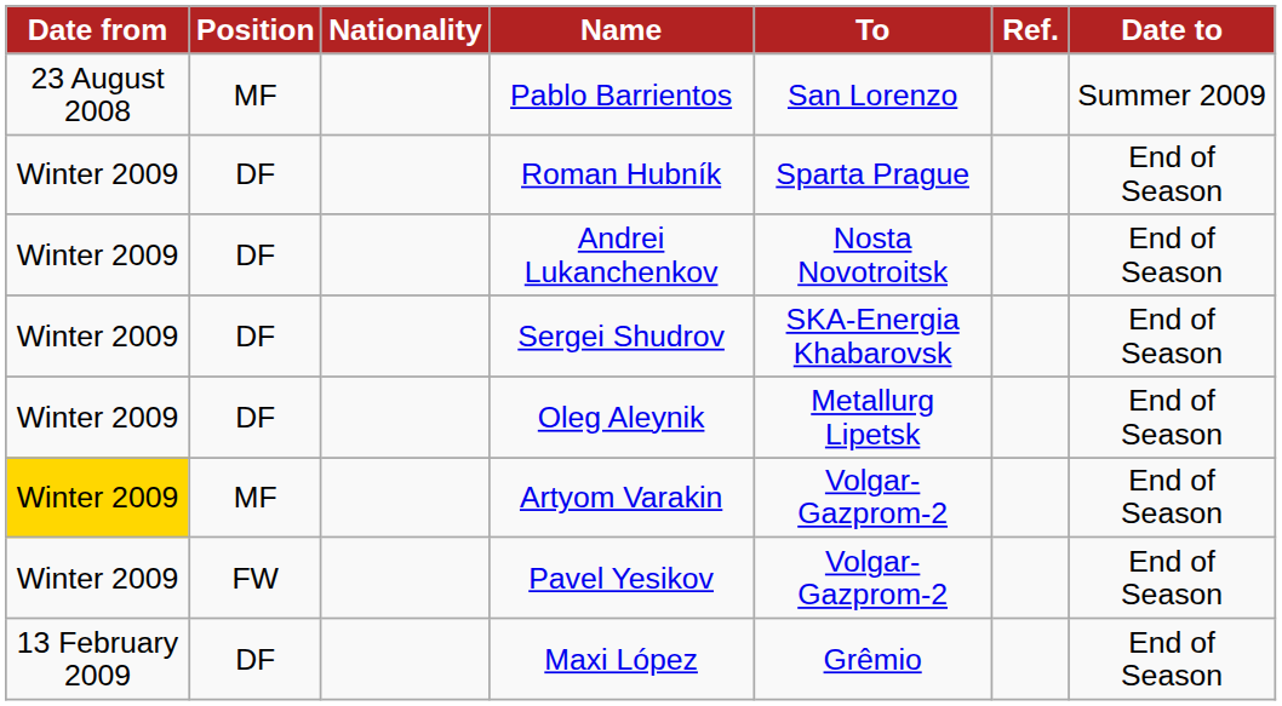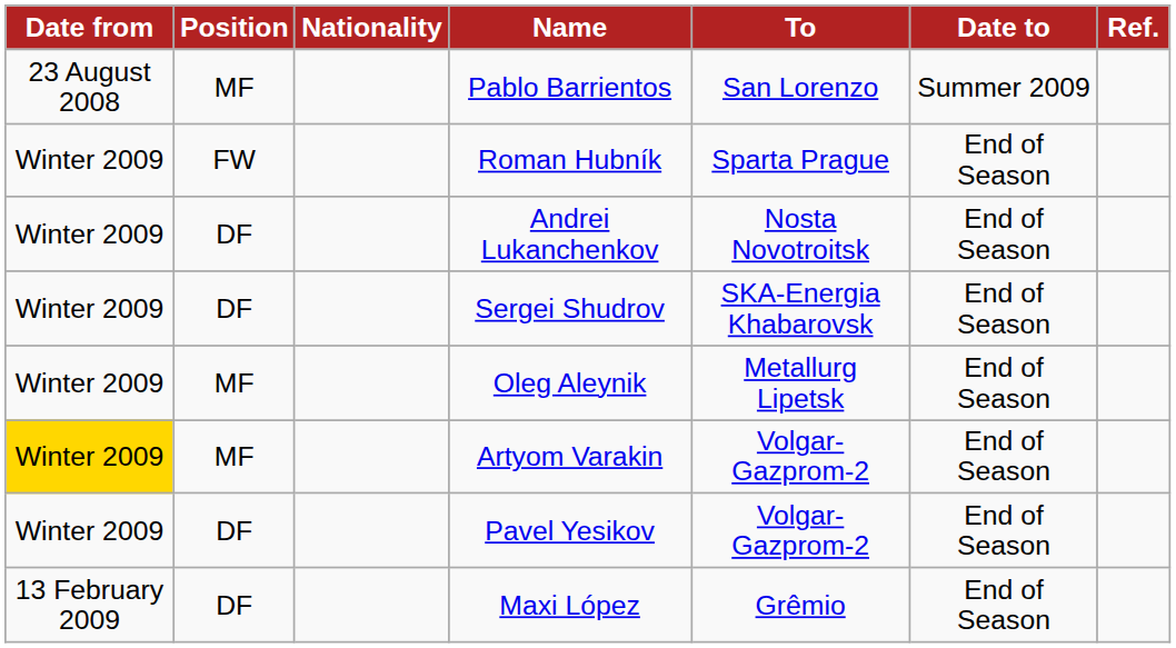columns swapped: Date to <-> Ref.
Roman Hubník | Position: DF -> FW
Oleg Aleynik | Position: DF -> MF
Pavel Yesikov | Position: FW -> DF
